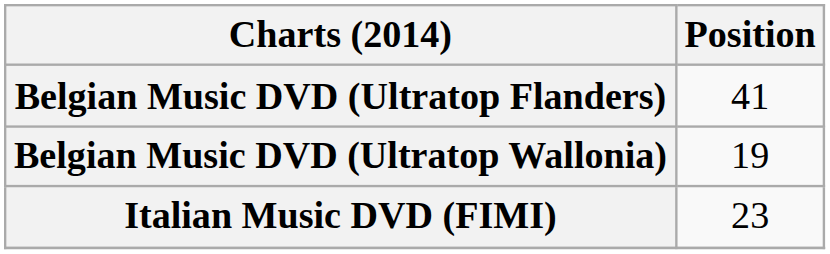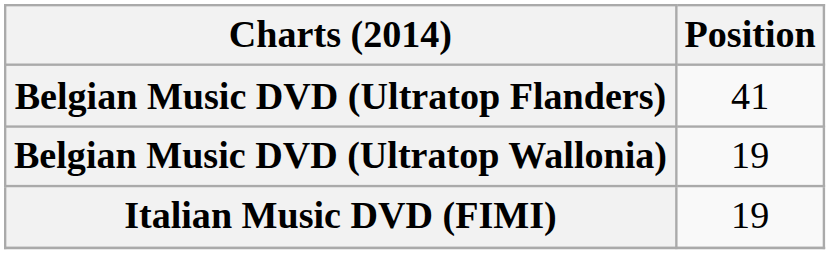Italian Music DVD (FIMI) | Position: 23 -> 19
